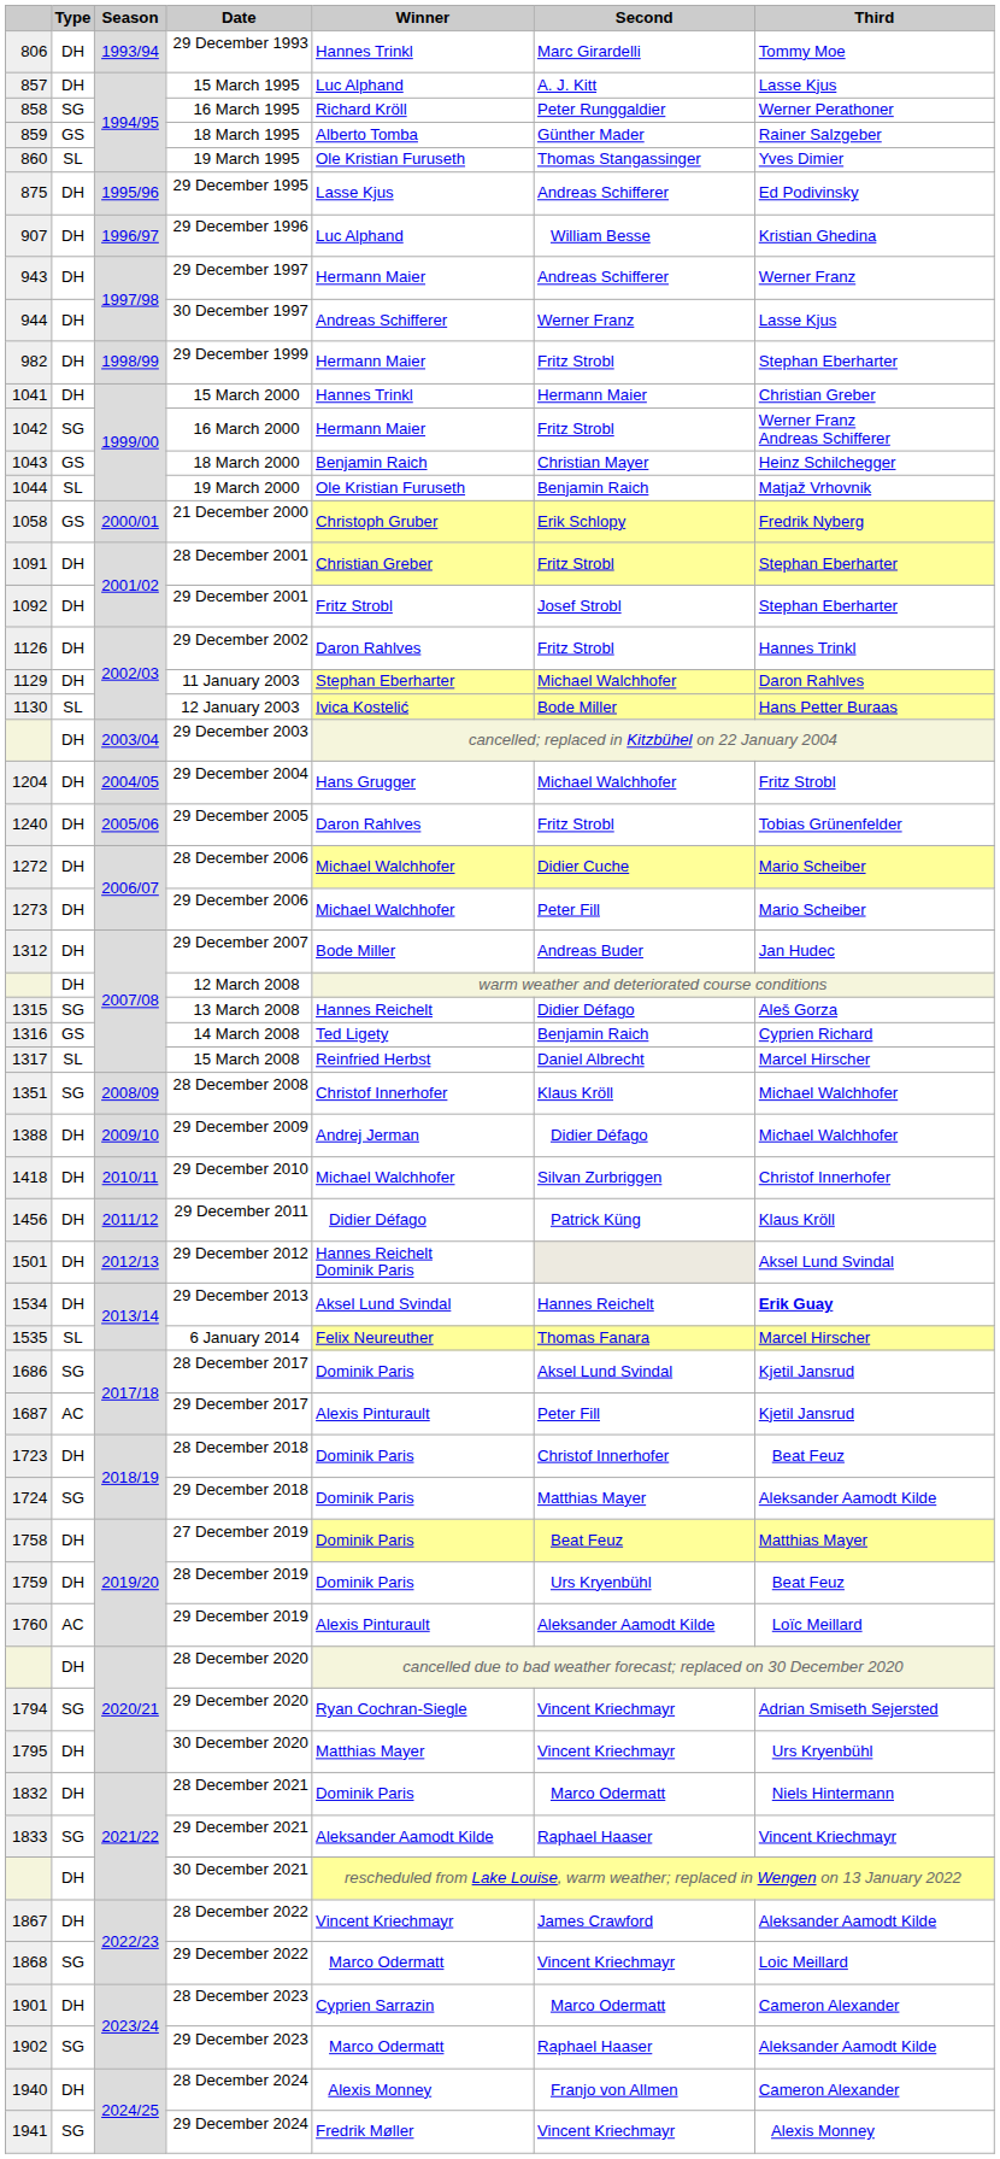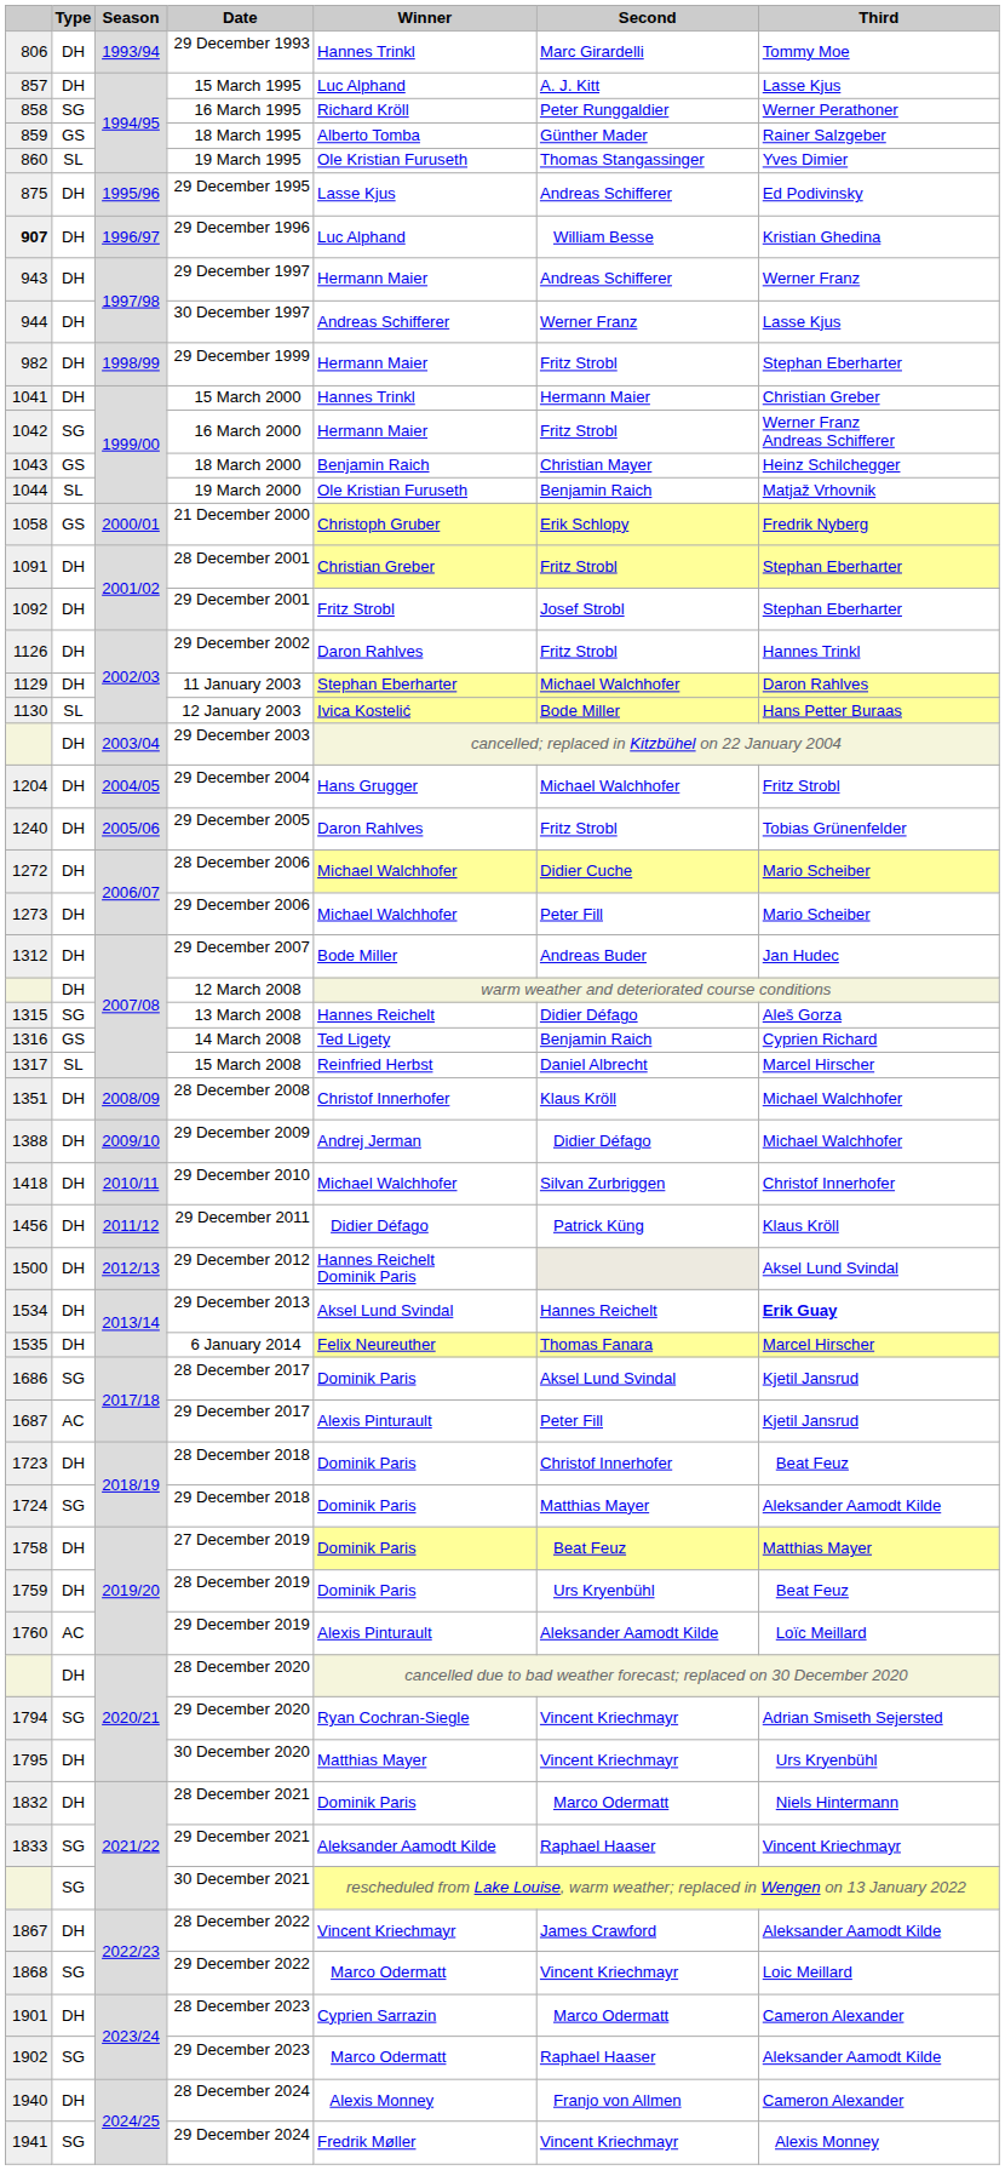29 December 1996 | column 1: normal -> bold
28 December 2008 | Type: SG -> DH
29 December 2012 | column 1: 1501 -> 1500
6 January 2014 | Type: SL -> DH
30 December 2021 | Type: DH -> SG
